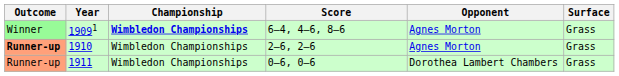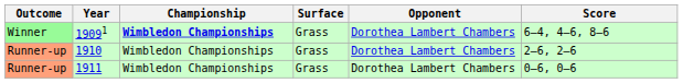columns swapped: Surface <-> Score
19091 | Opponent: Agnes Morton -> Dorothea Lambert Chambers
1910 | Outcome: bold -> normal
1910 | Opponent: Agnes Morton -> Dorothea Lambert Chambers
